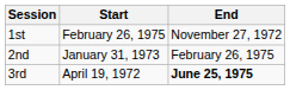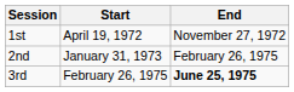1st | Start: February 26, 1975 -> April 19, 1972
3rd | Start: April 19, 1972 -> February 26, 1975
